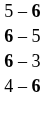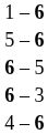+ row: 1 – 6
